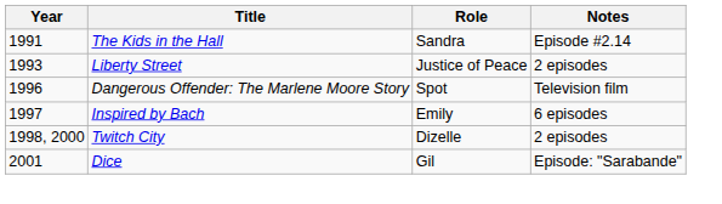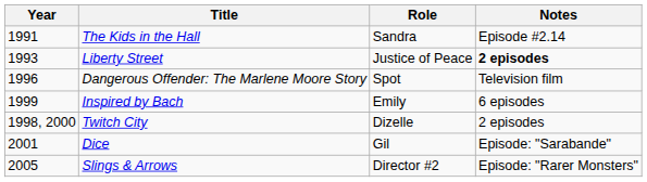Liberty Street | Notes: normal -> bold
Inspired by Bach | Year: 1997 -> 1999
+ row: 2005 | Slings & Arrows | Director #2 | Episode: "Rarer Monsters"
